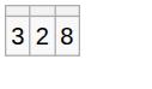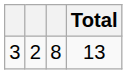+ column: Total | 13
